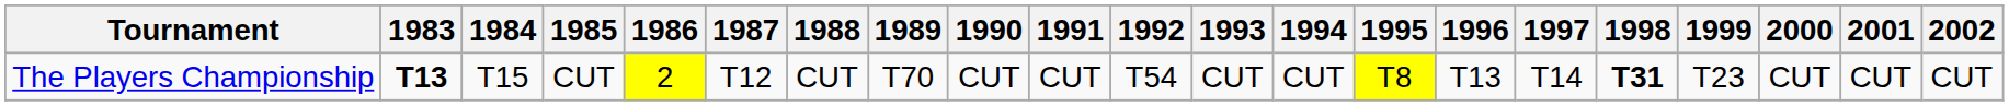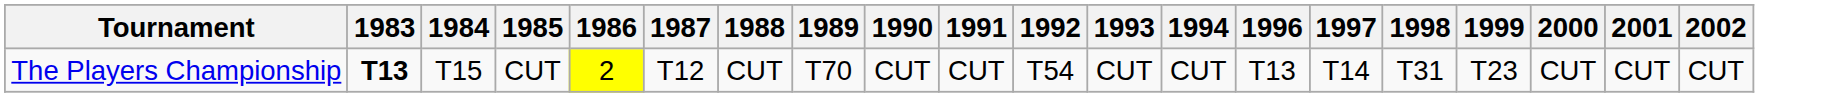- column: 1995 | T8
The Players Championship | 1998: bold -> normal
